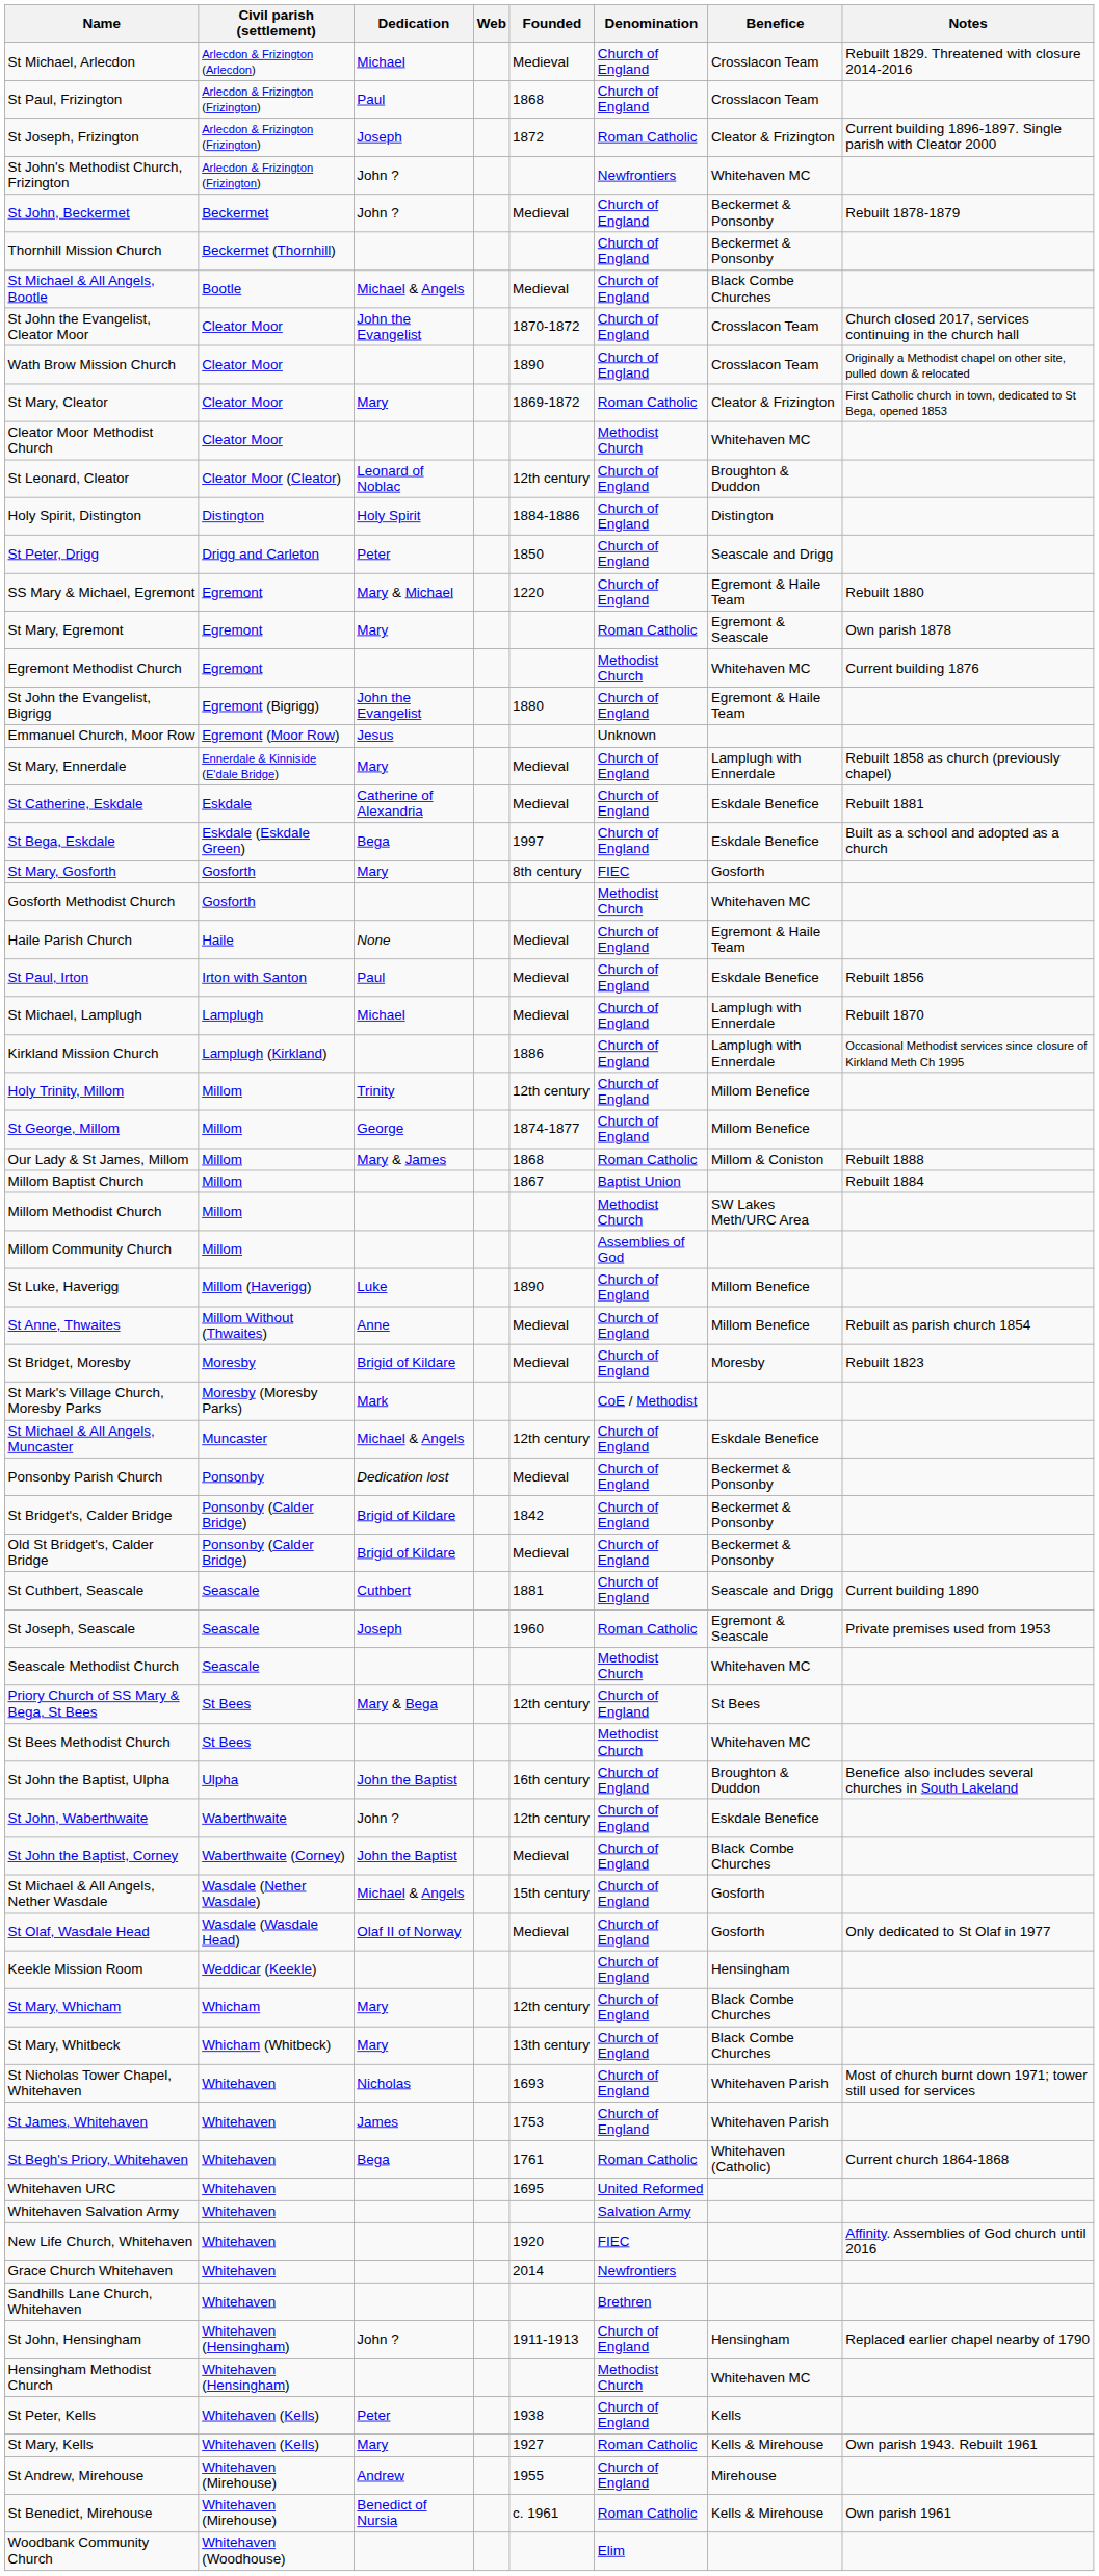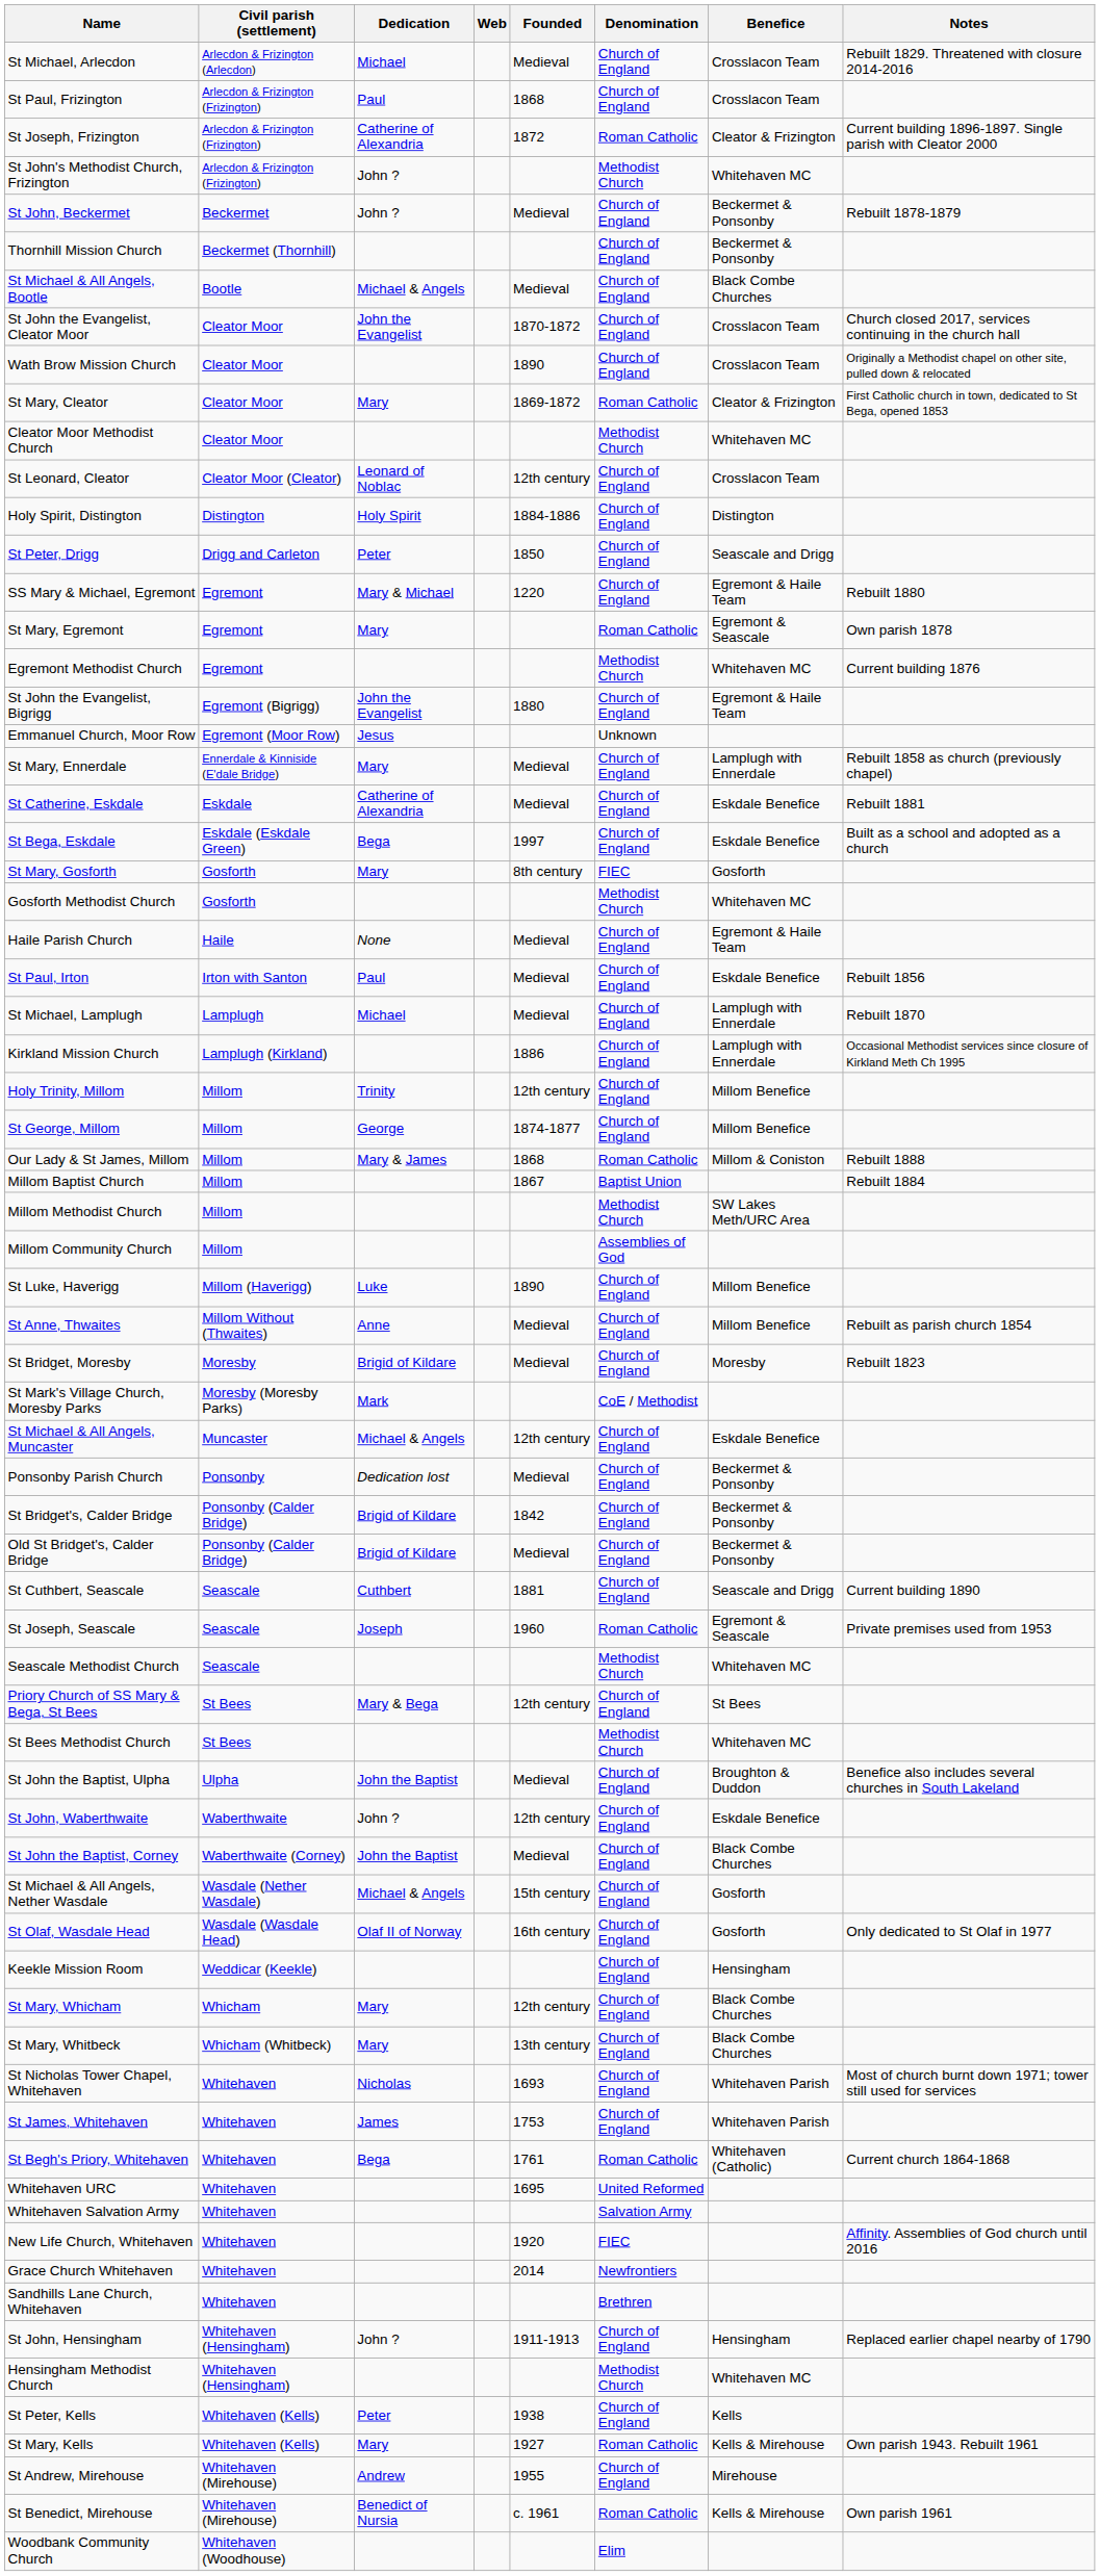St Joseph, Frizington | Dedication: Joseph -> Catherine of Alexandria
St John's Methodist Church, Frizington | Denomination: Newfrontiers -> Methodist Church
St Leonard, Cleator | Benefice: Broughton & Duddon -> Crosslacon Team
St John the Baptist, Ulpha | Founded: 16th century -> Medieval
St Olaf, Wasdale Head | Founded: Medieval -> 16th century
